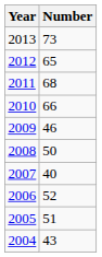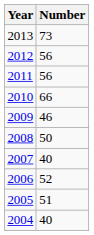2012 | Number: 65 -> 56
2011 | Number: 68 -> 56
2004 | Number: 43 -> 40
